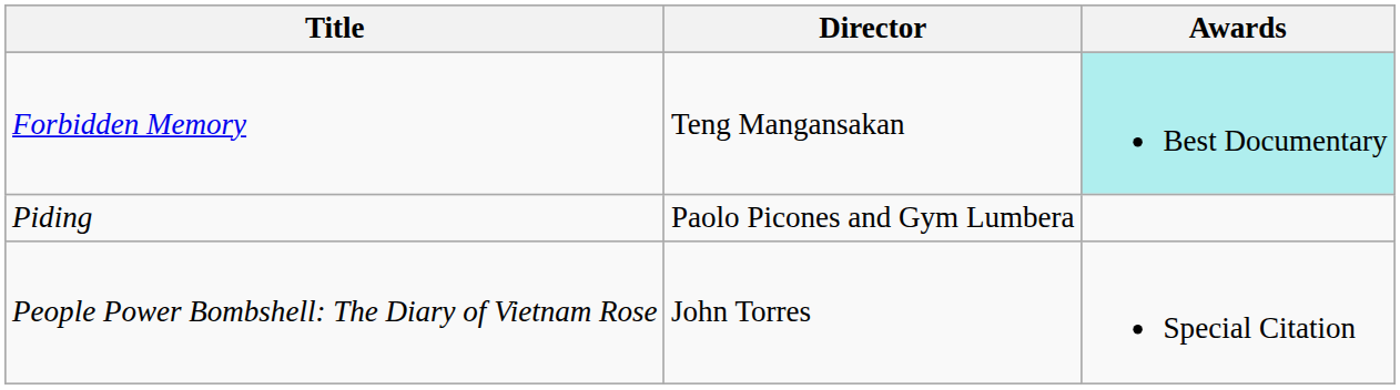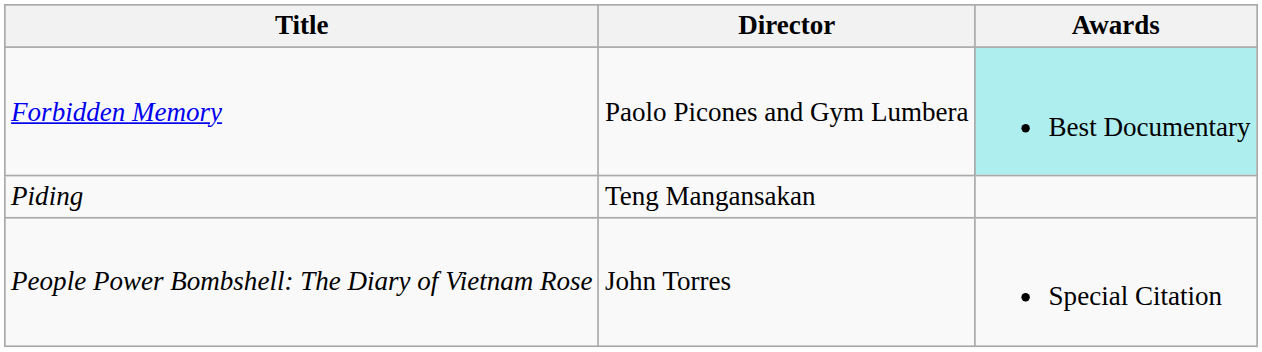Forbidden Memory | Director: Teng Mangansakan -> Paolo Picones and Gym Lumbera
Piding | Director: Paolo Picones and Gym Lumbera -> Teng Mangansakan
